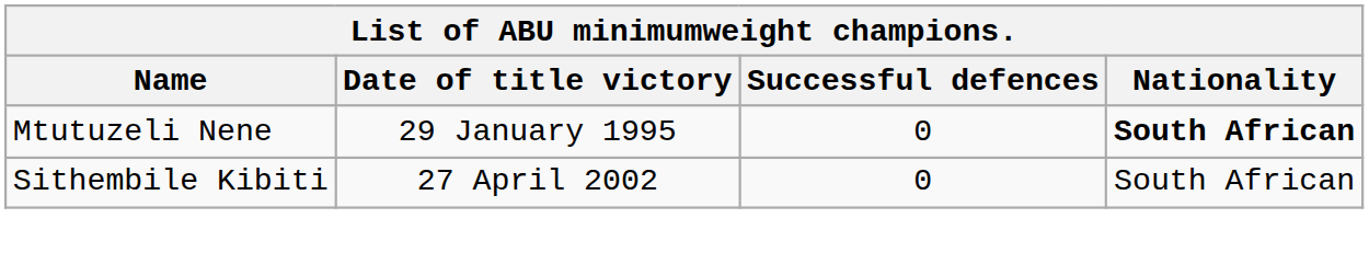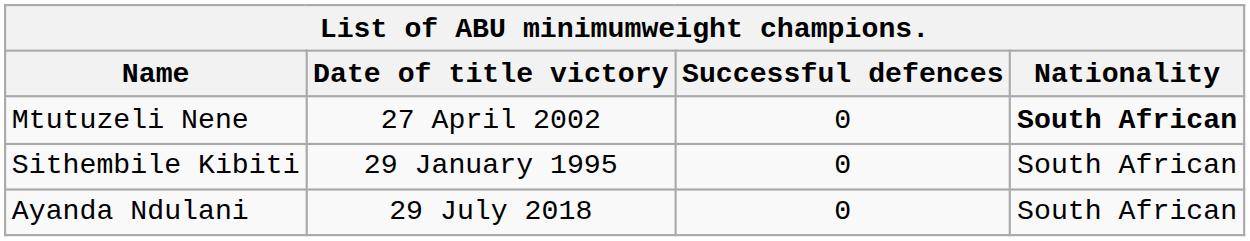Mtutuzeli Nene | Date of title victory: 29 January 1995 -> 27 April 2002
Sithembile Kibiti | Date of title victory: 27 April 2002 -> 29 January 1995
+ row: Ayanda Ndulani | 29 July 2018 | 0 | South African
